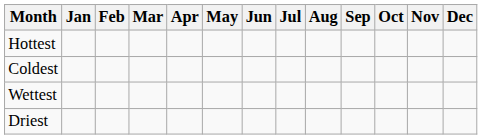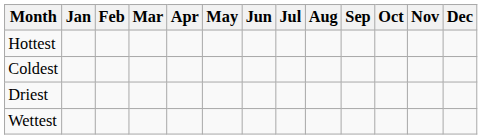rows swapped: Wettest <-> Driest
